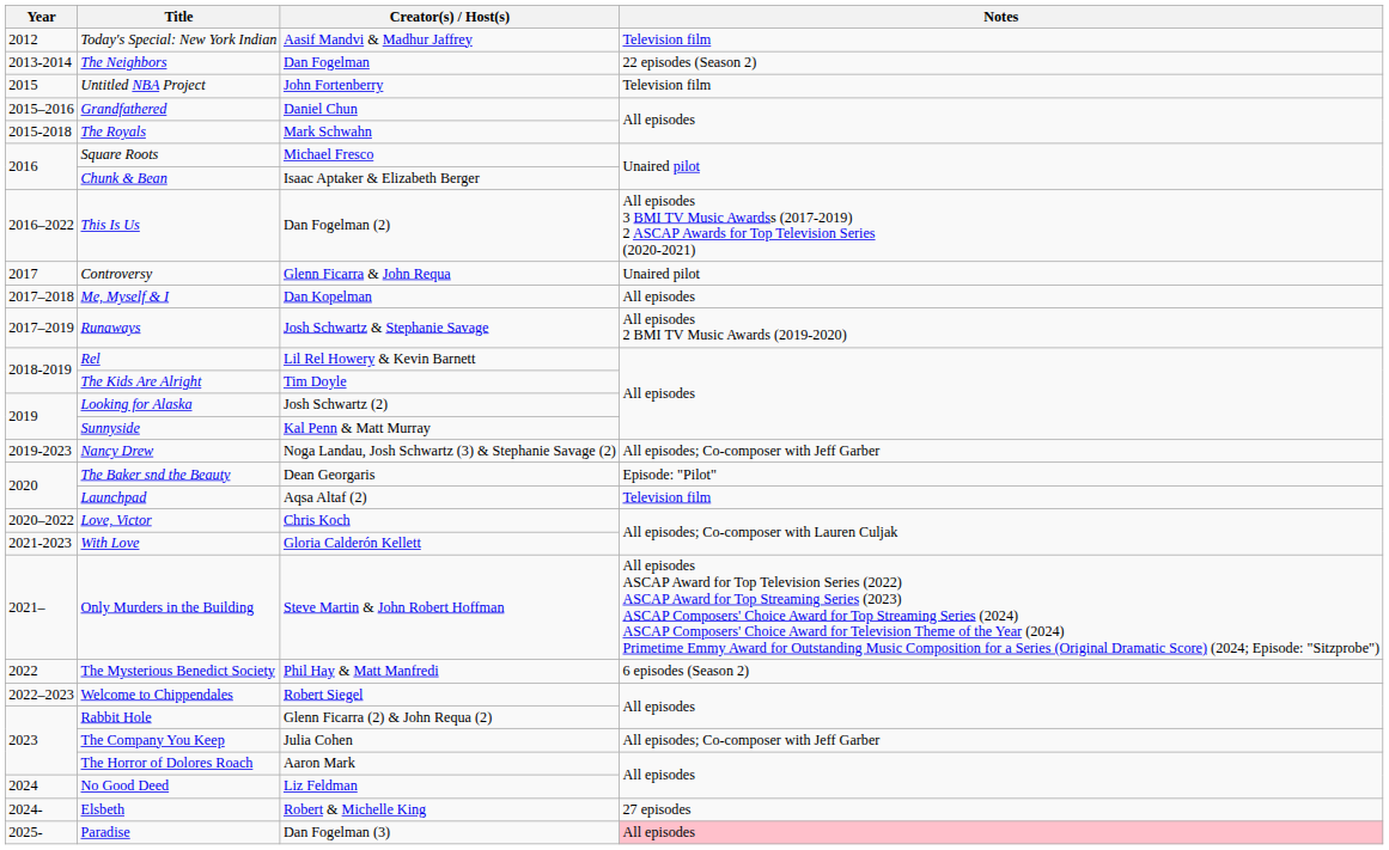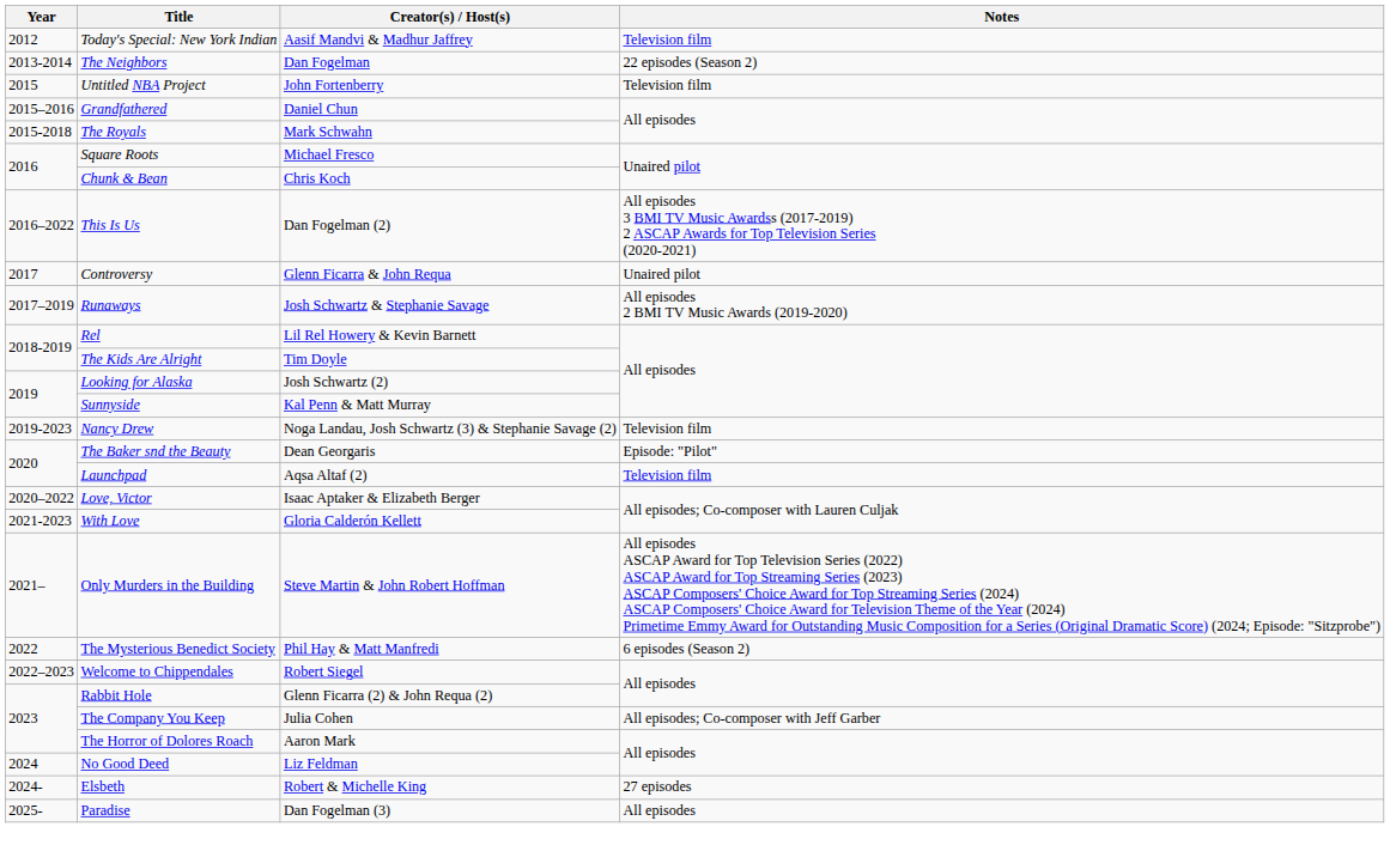Chunk & Bean | Creator(s) / Host(s): Isaac Aptaker & Elizabeth Berger -> Chris Koch
- row: 2017–2018 | Me, Myself & I | Dan Kopelman | All episodes
Nancy Drew | Notes: All episodes; Co-composer with Jeff Garber -> Television film
Love, Victor | Creator(s) / Host(s): Chris Koch -> Isaac Aptaker & Elizabeth Berger
Paradise | Notes: pink background -> no background
